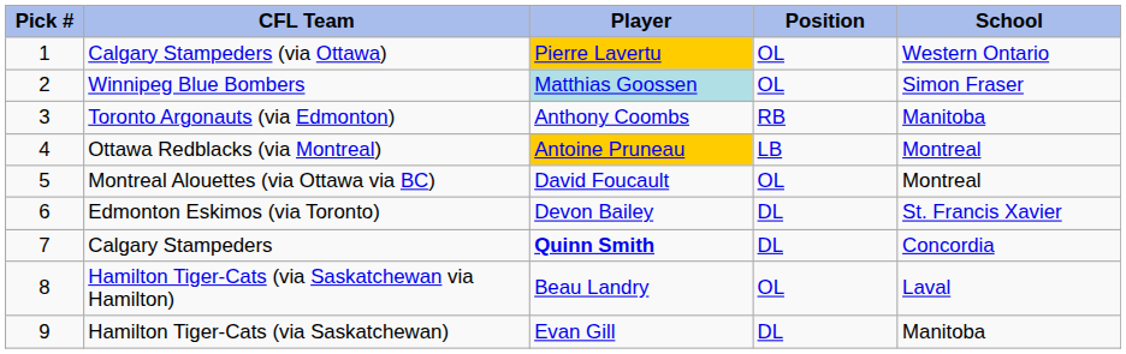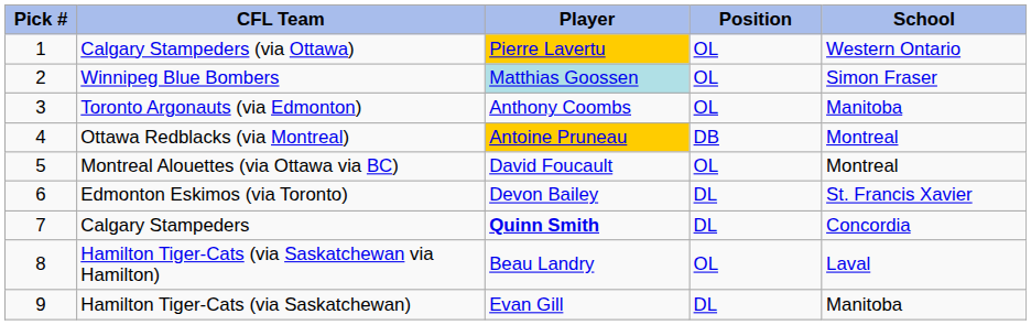Toronto Argonauts (via Edmonton) | Position: RB -> OL
Ottawa Redblacks (via Montreal) | Position: LB -> DB
